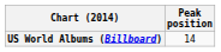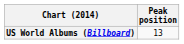US World Albums (Billboard) | Peak position: 14 -> 13
